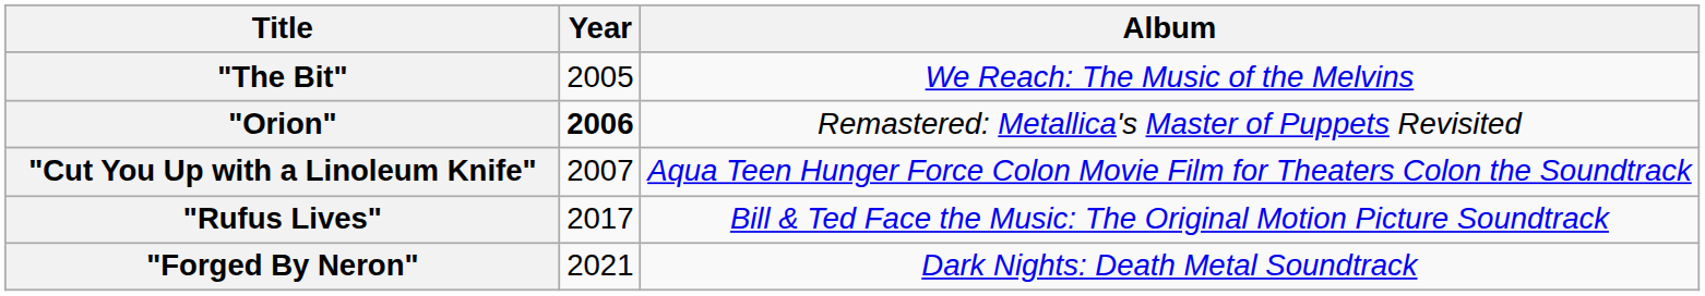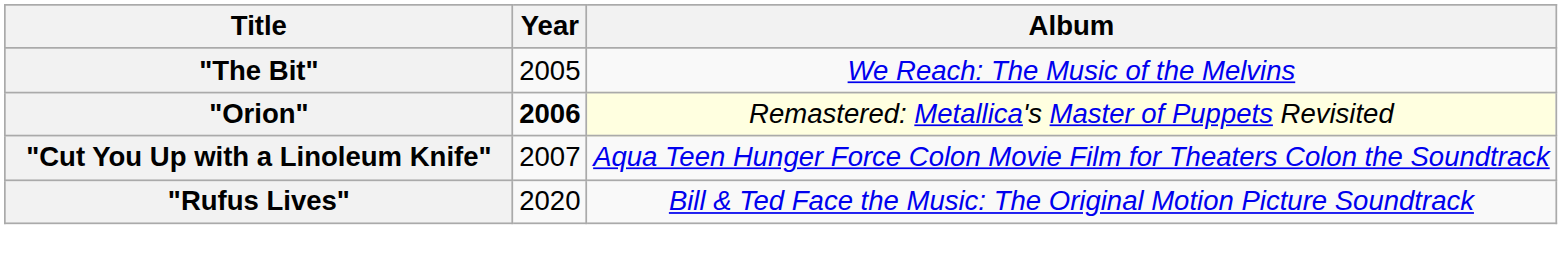"Orion" | Album: no background -> lightyellow background
"Rufus Lives" | Year: 2017 -> 2020
- row: "Forged By Neron" | 2021 | Dark Nights: Death Metal Soundtrack
